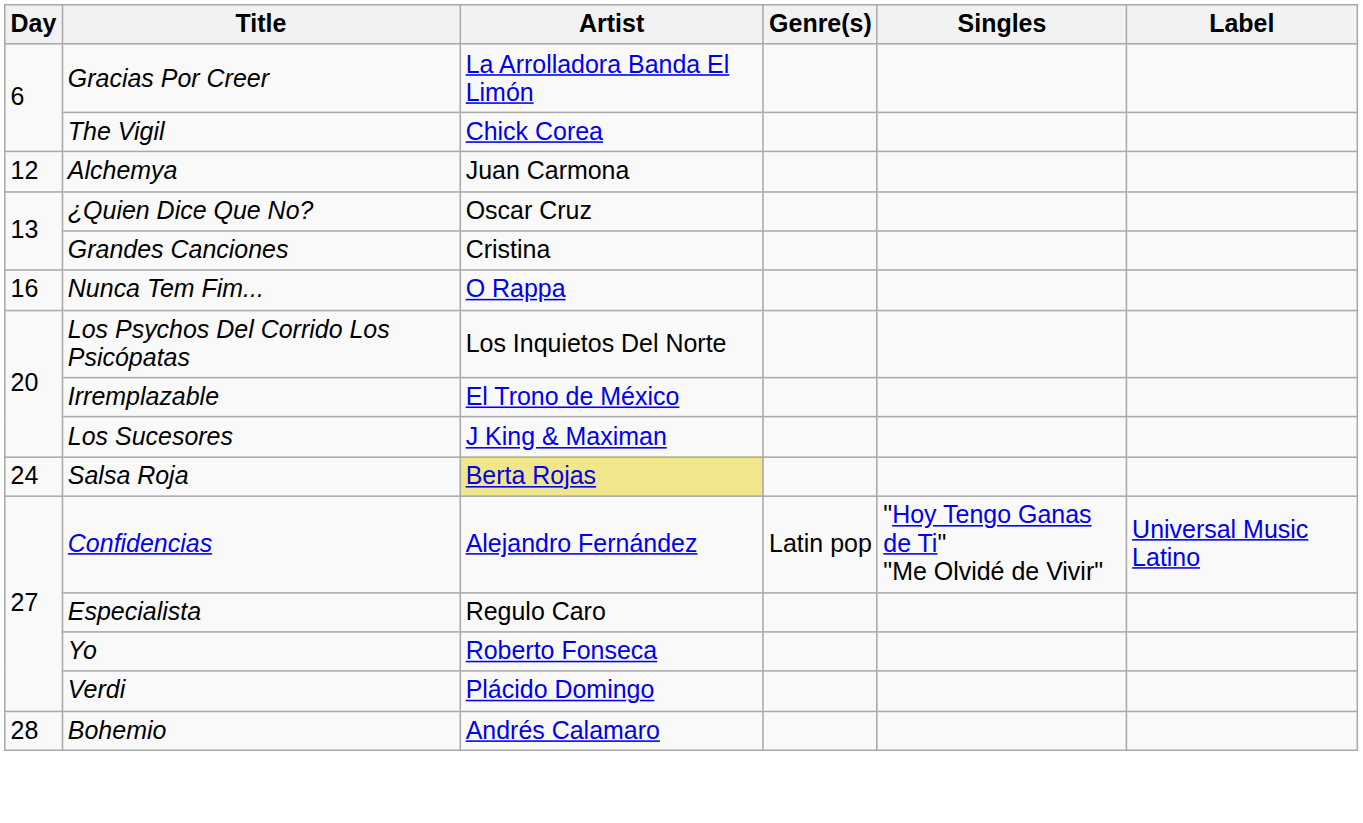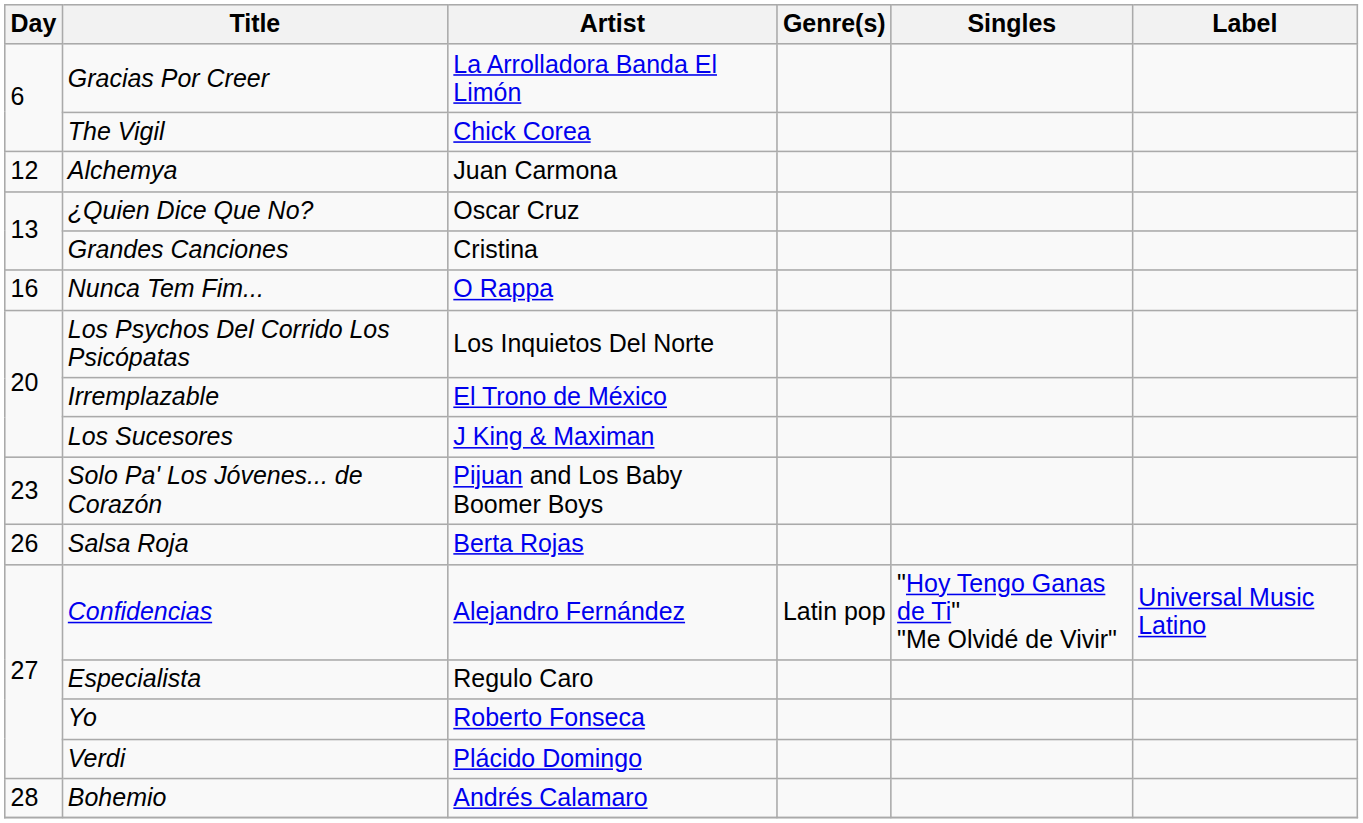+ row: 23 | Solo Pa' Los Jóvenes... de Corazón | Pijuan and Los Baby Boomer Boys
Salsa Roja | Day: 24 -> 26
Salsa Roja | Artist: khaki background -> no background
